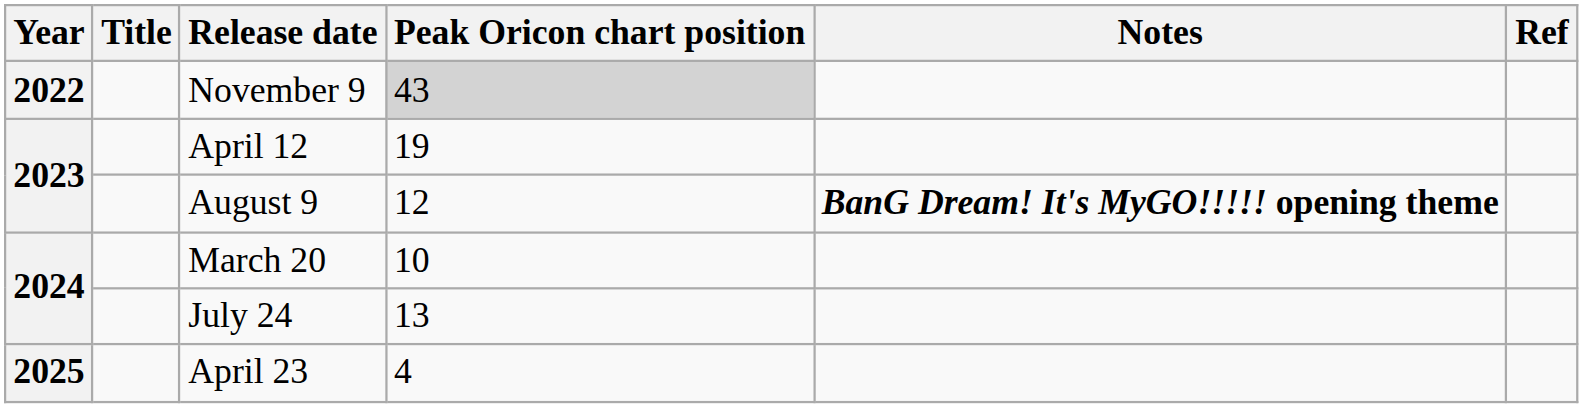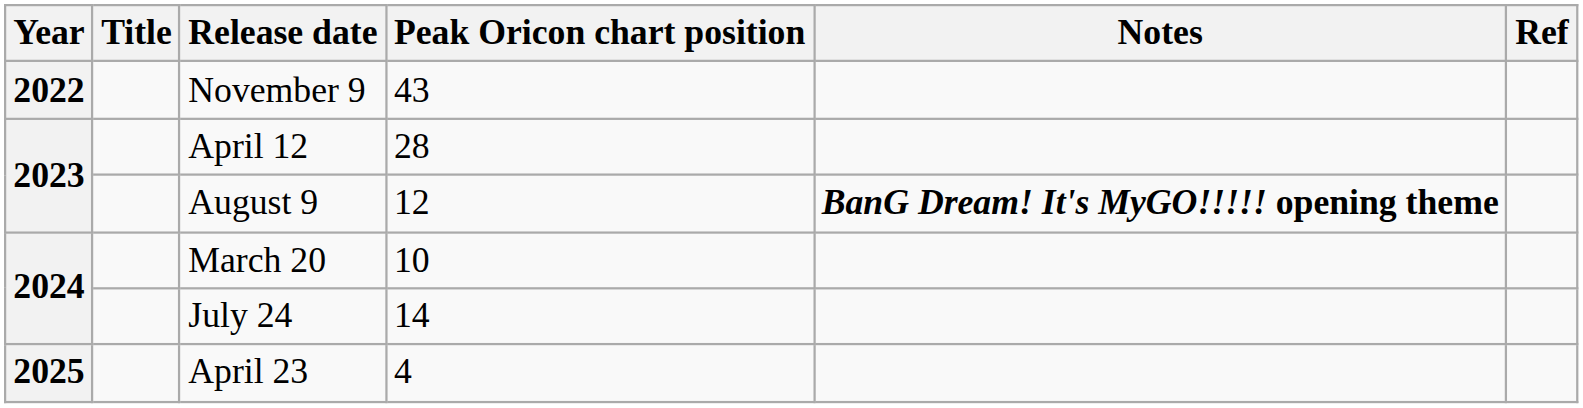November 9 | Peak Oricon chart position: lightgrey background -> no background
April 12 | Peak Oricon chart position: 19 -> 28
July 24 | Peak Oricon chart position: 13 -> 14
